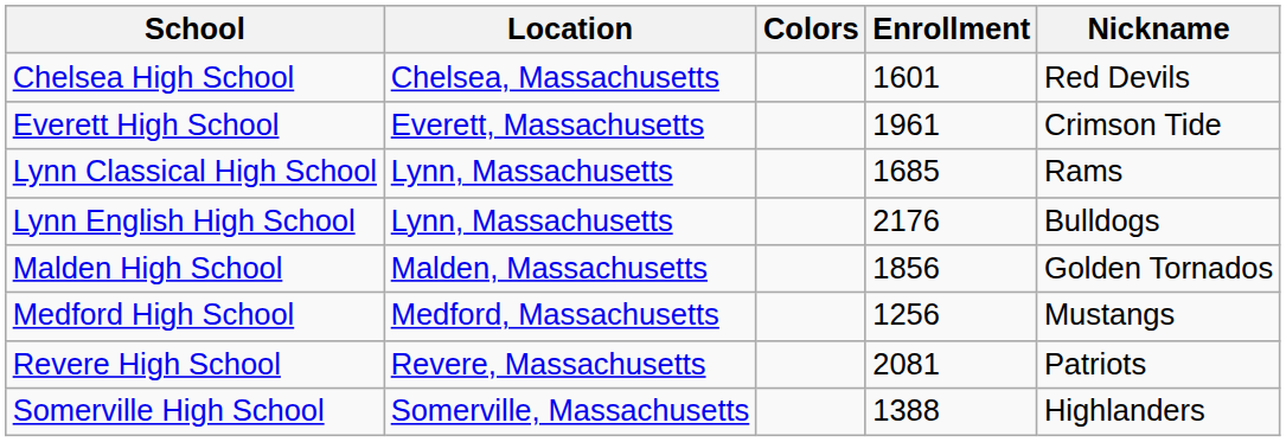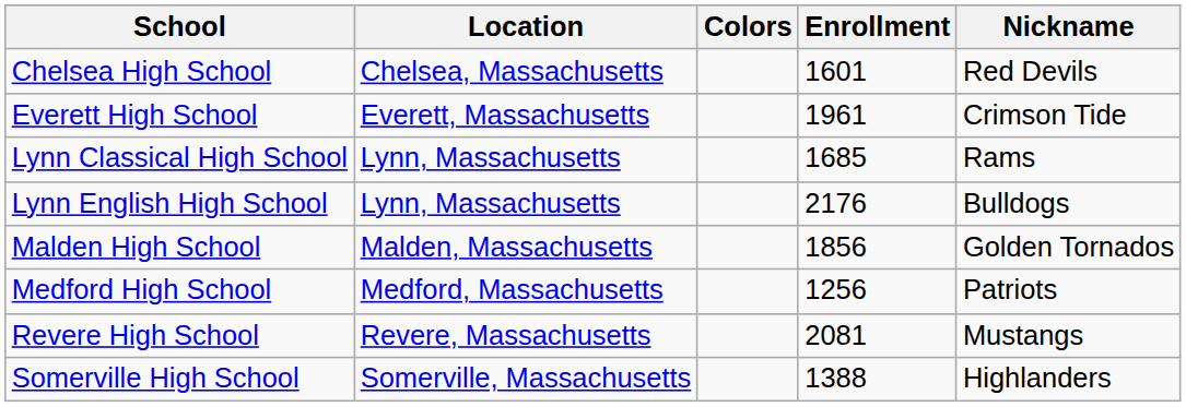Medford High School | Nickname: Mustangs -> Patriots
Revere High School | Nickname: Patriots -> Mustangs
